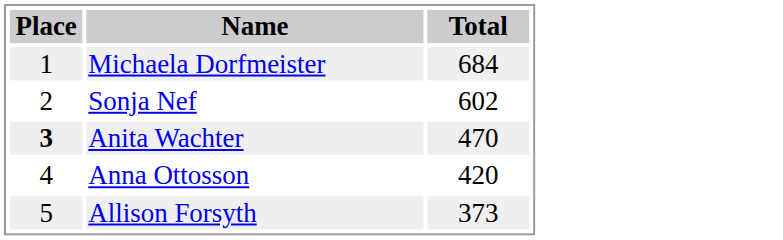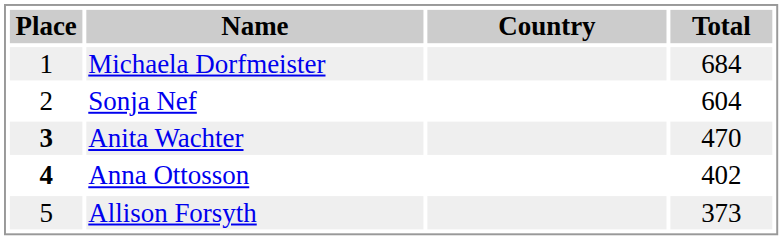+ column: Country
Sonja Nef | Total: 602 -> 604
Anna Ottosson | Place: normal -> bold
Anna Ottosson | Total: 420 -> 402
